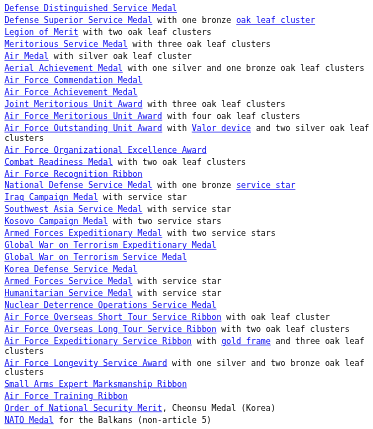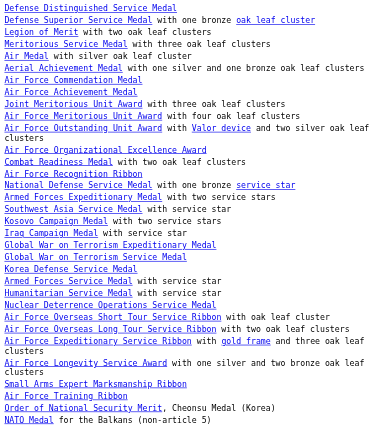rows swapped: Armed Forces Expeditionary Medal with two service stars <-> Iraq Campaign Medal with service star
